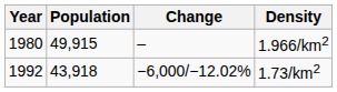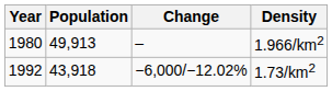1.966/km2 | Population: 49,915 -> 49,913
